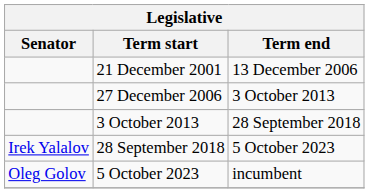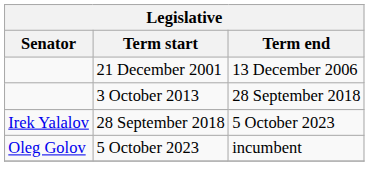- row: 27 December 2006 | 3 October 2013
